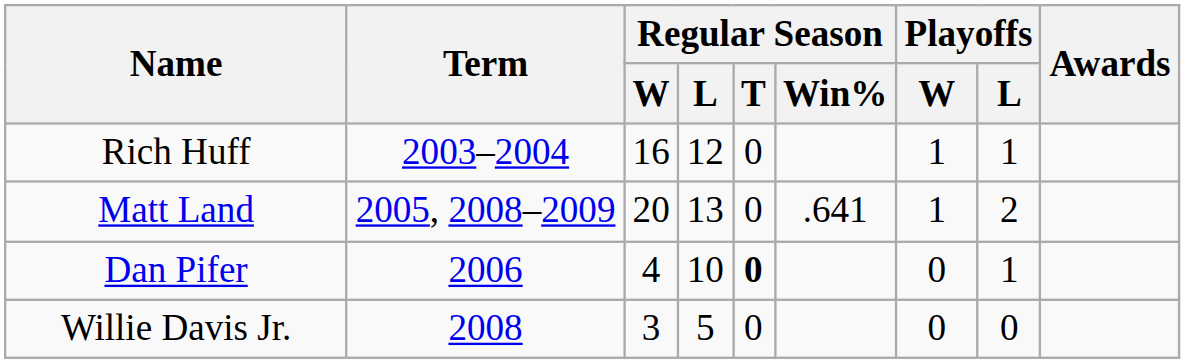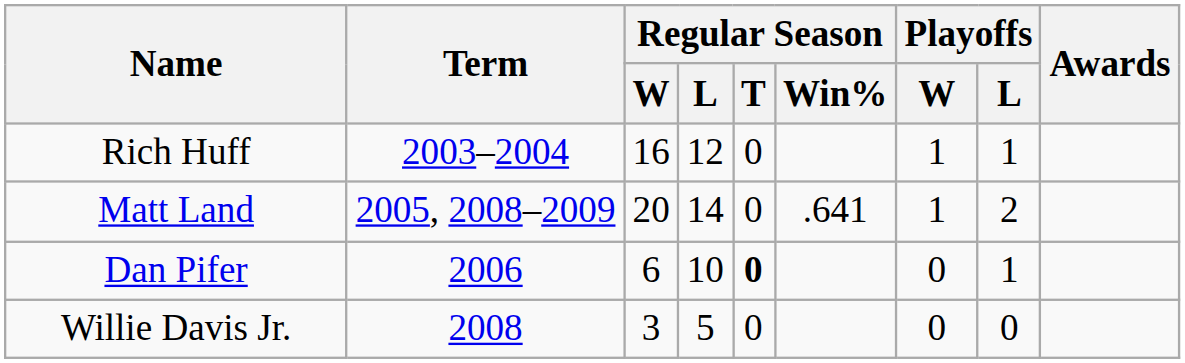Matt Land | Regular Season / L: 13 -> 14
Dan Pifer | Regular Season / W: 4 -> 6
